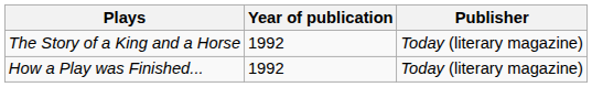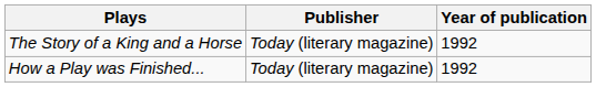columns swapped: Year of publication <-> Publisher
